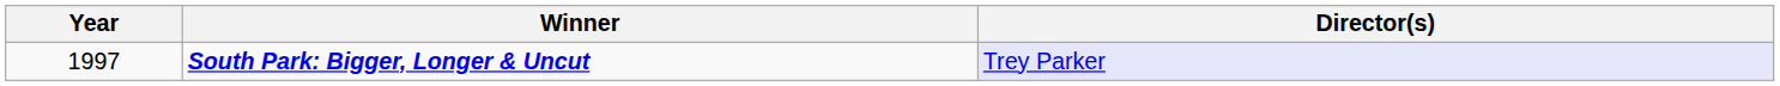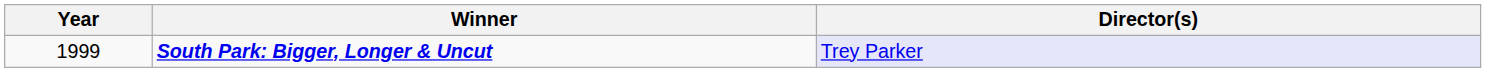South Park: Bigger, Longer & Uncut | Year: 1997 -> 1999
